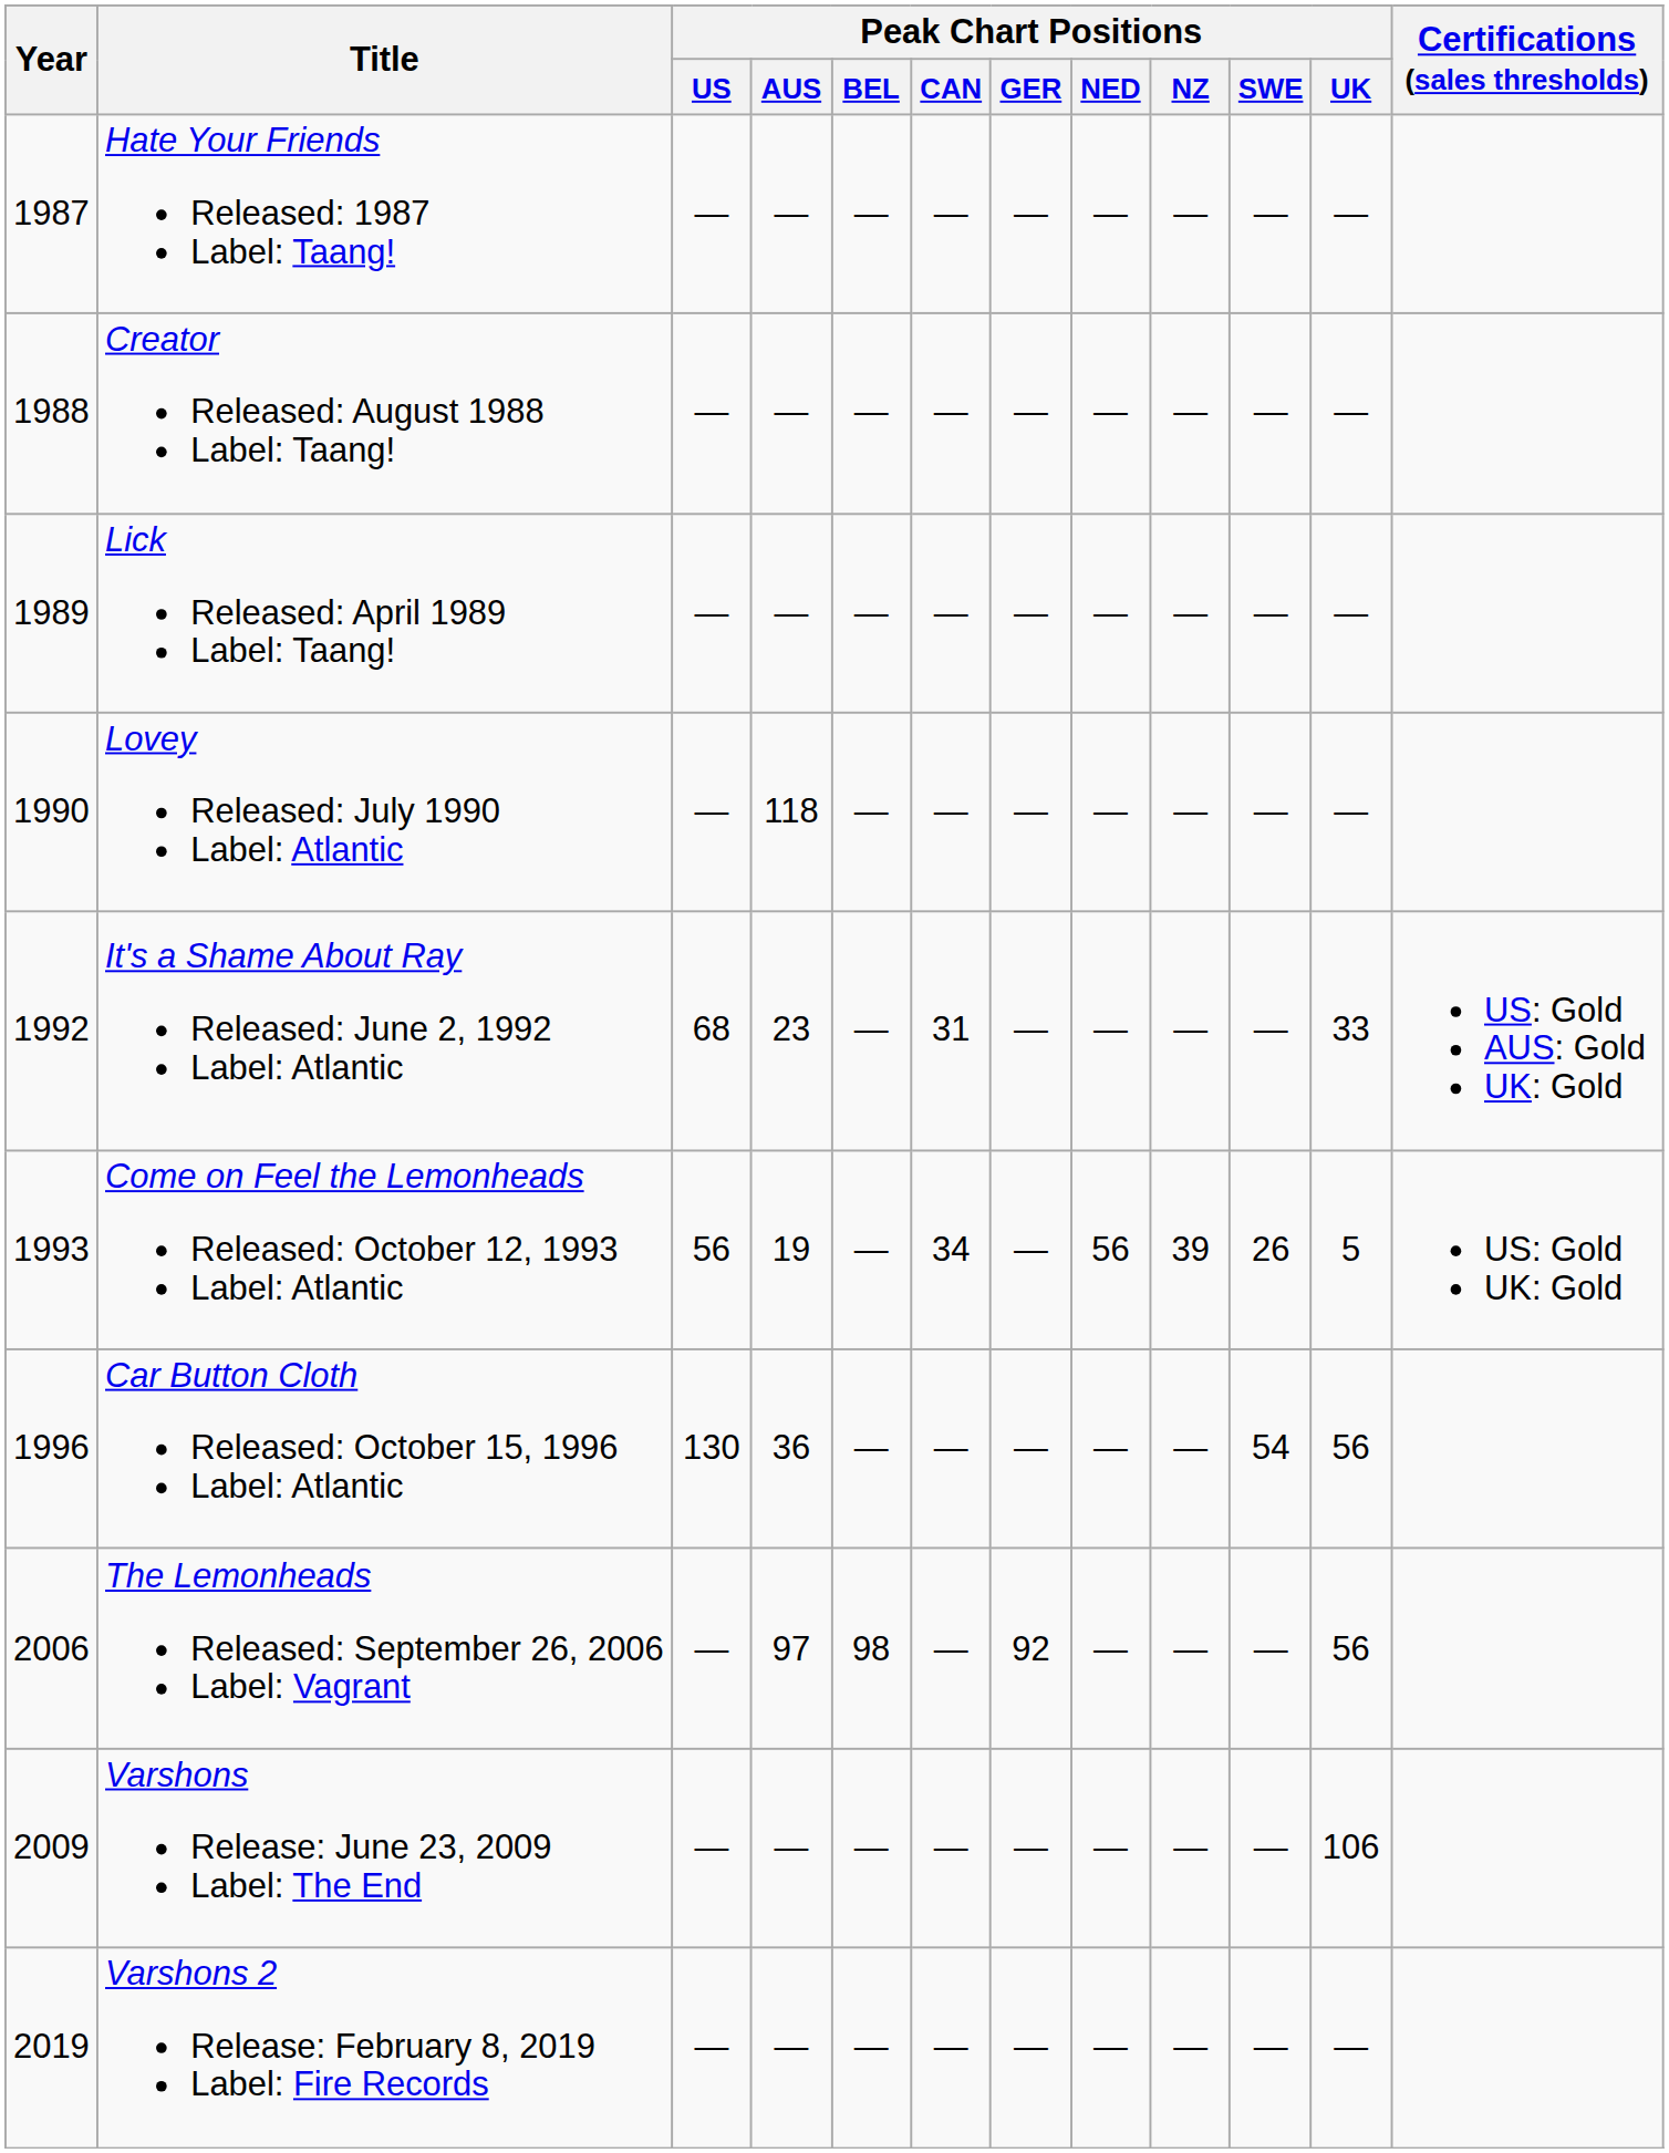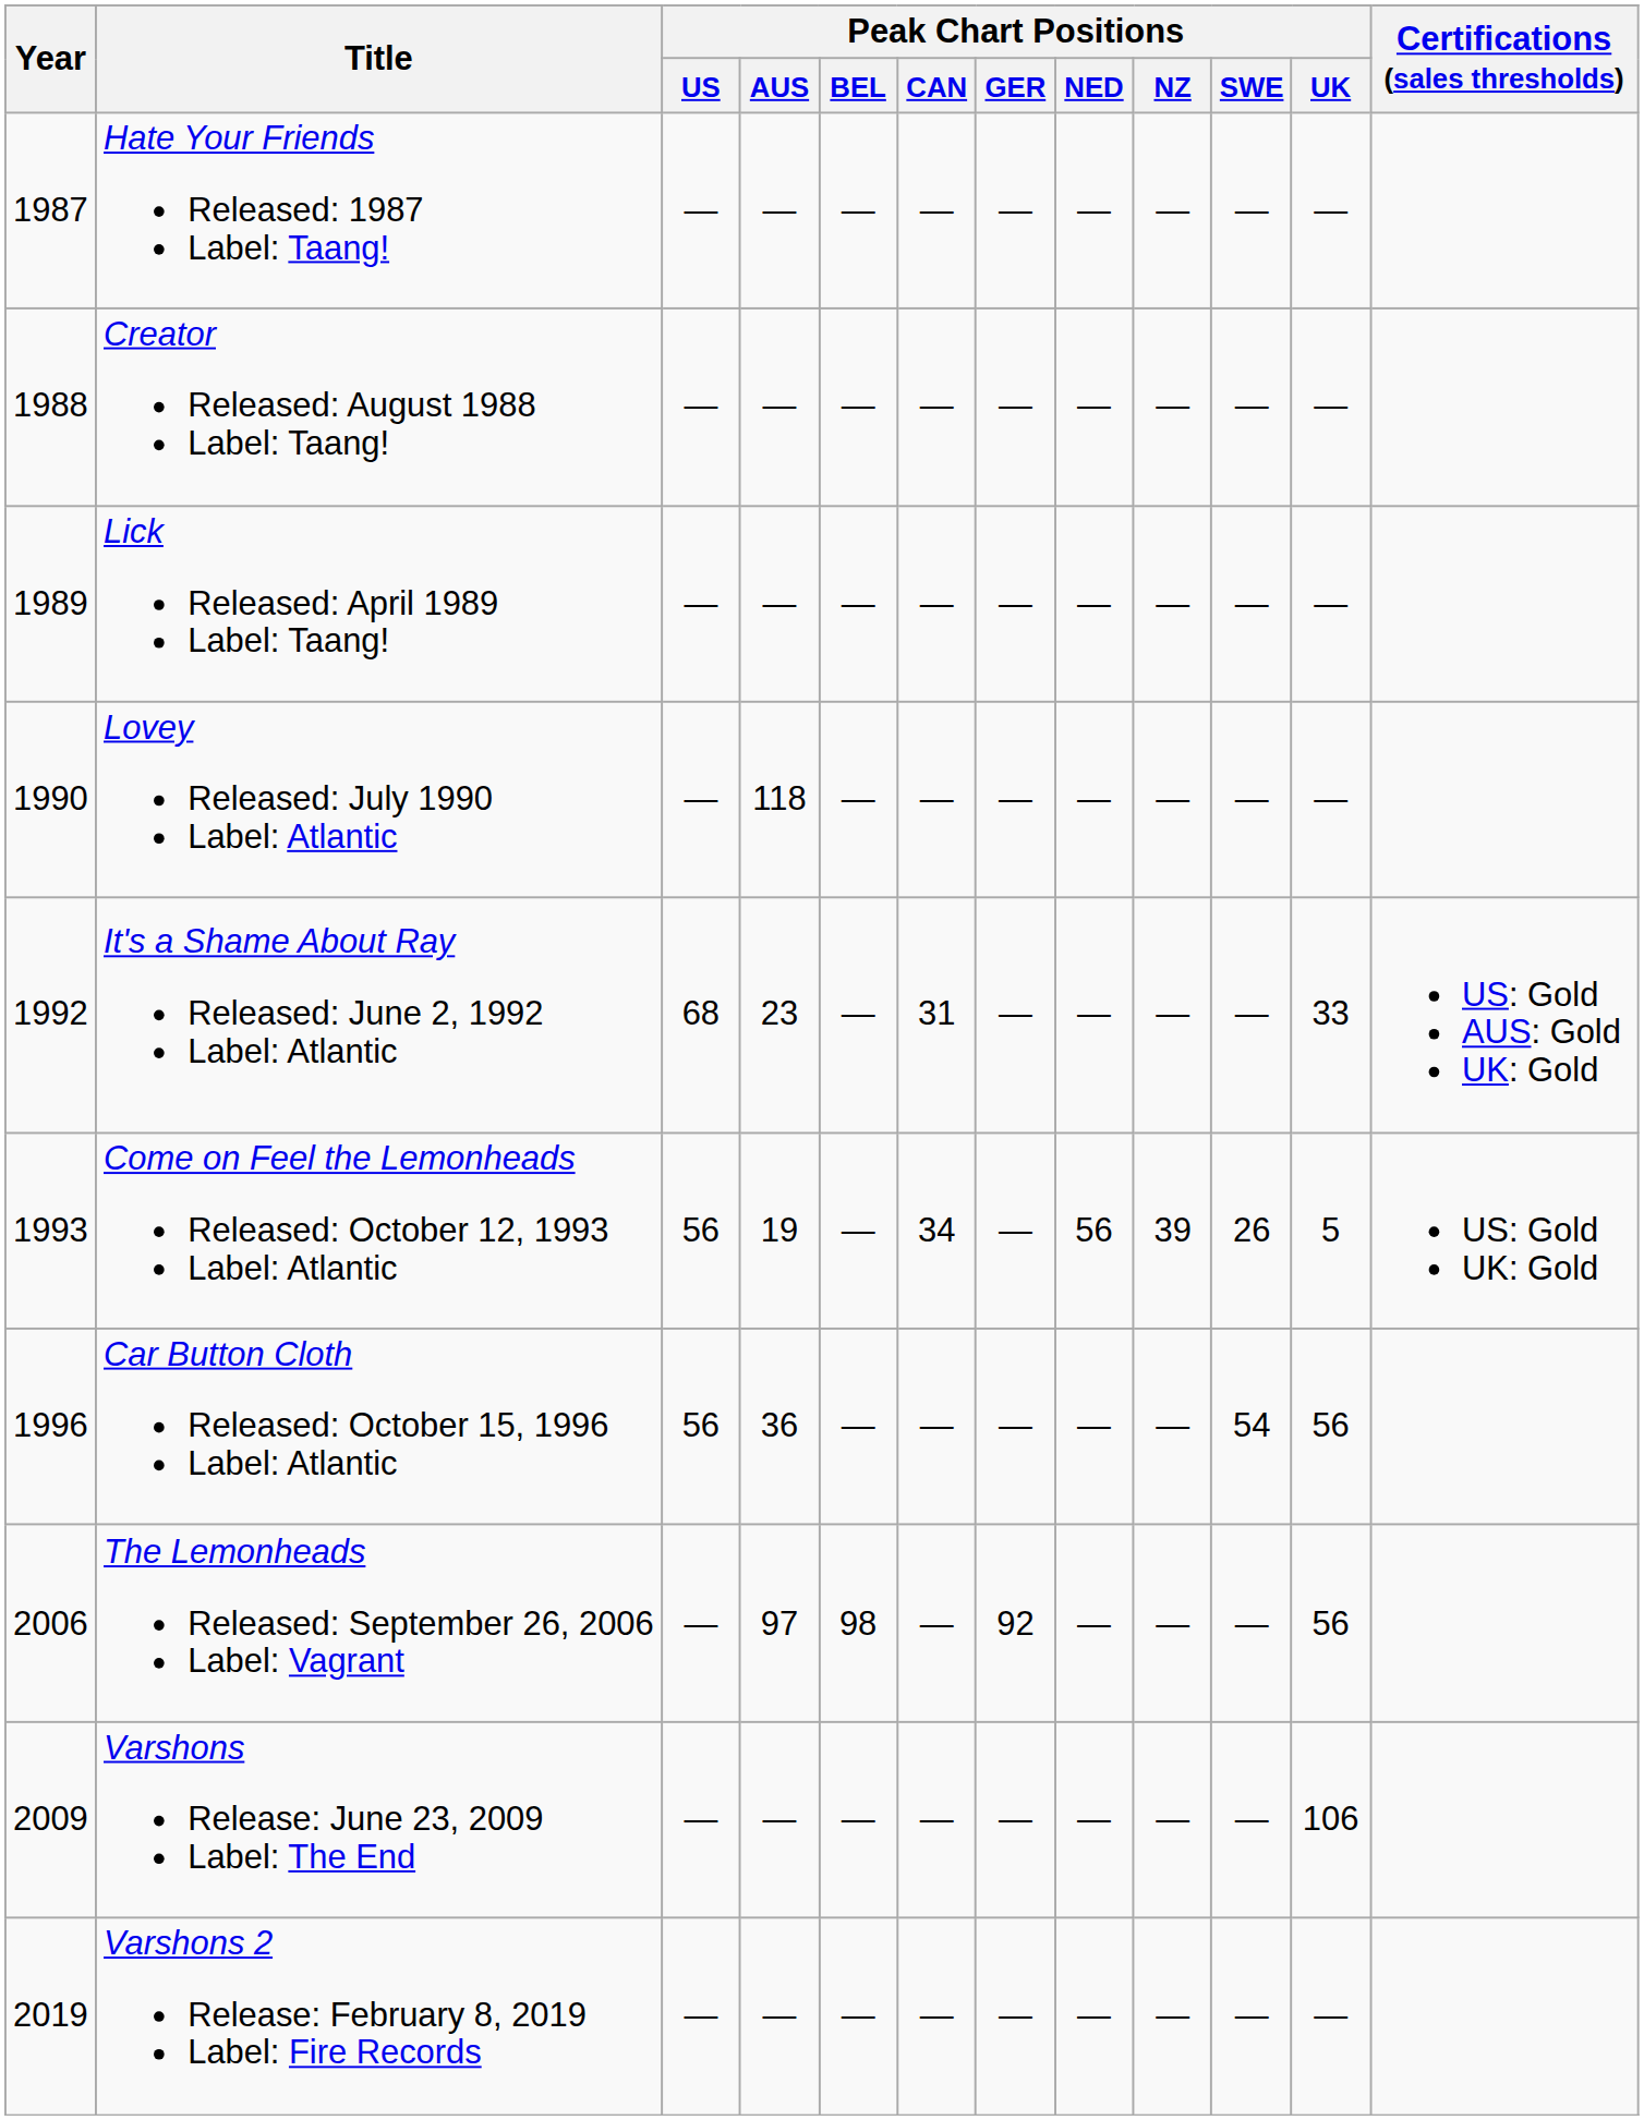Car Button Cloth Released: October 15, 1996 Label: Atlantic | Peak Chart Positions / US: 130 -> 56
